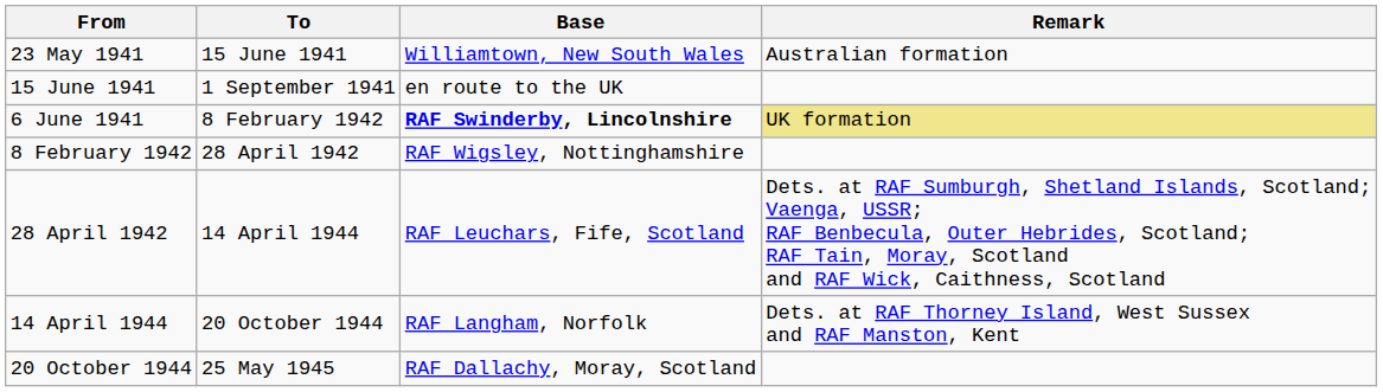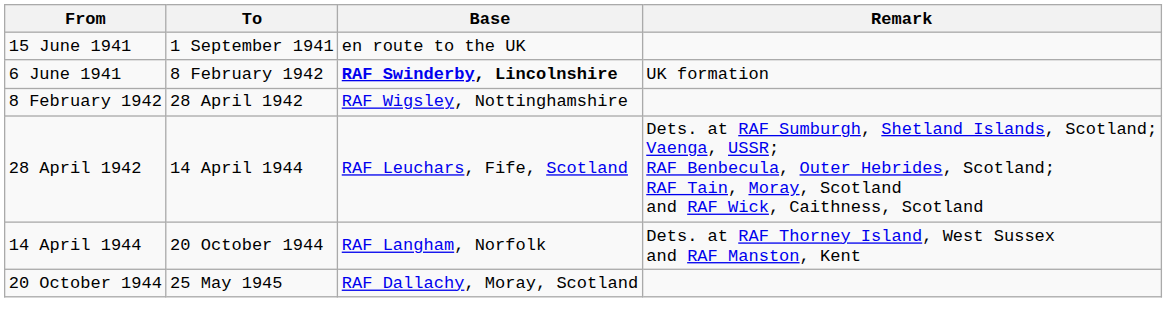- row: 23 May 1941 | 15 June 1941 | Williamtown, New South Wales | Australian formation
6 June 1941 | Remark: khaki background -> no background
